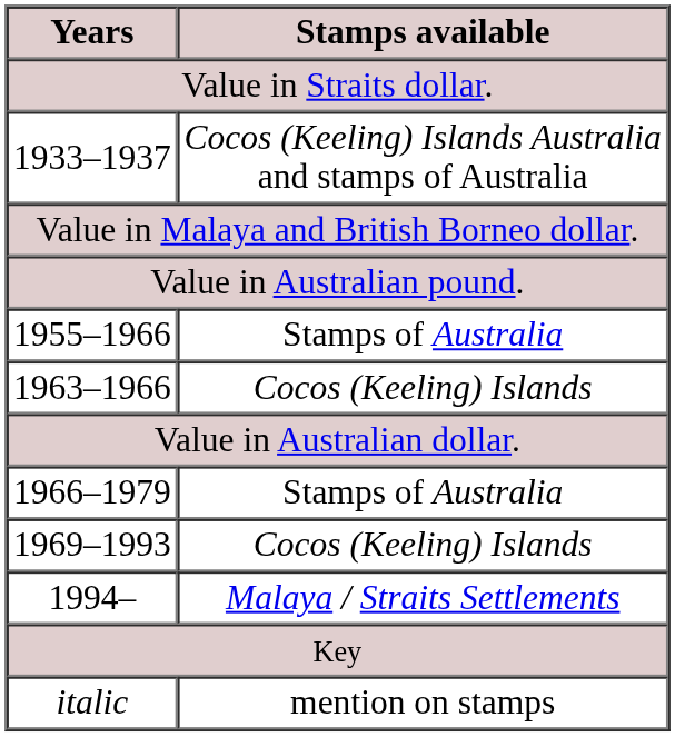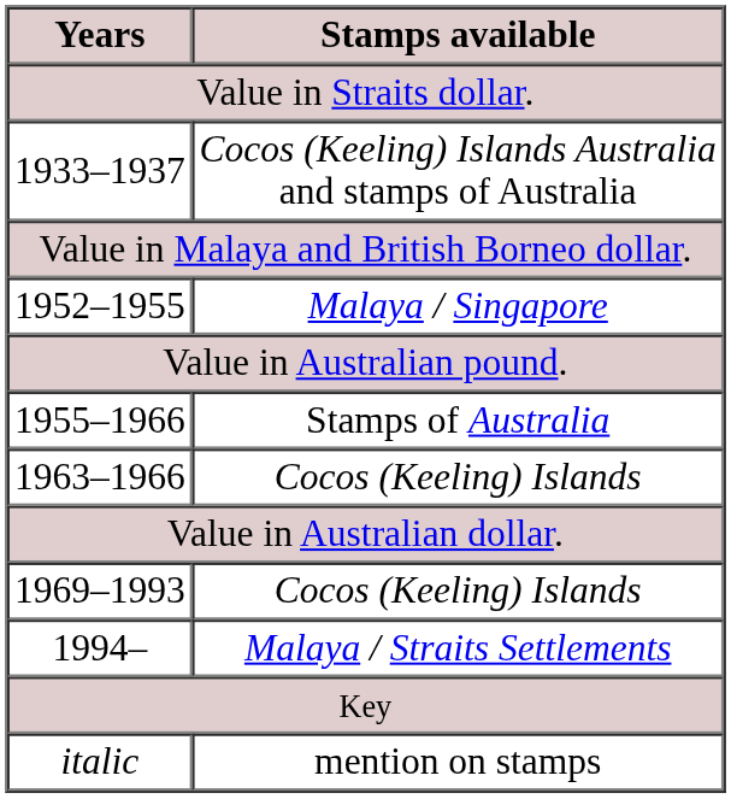+ row: 1952–1955 | Malaya / Singapore
- row: 1966–1979 | Stamps of Australia
